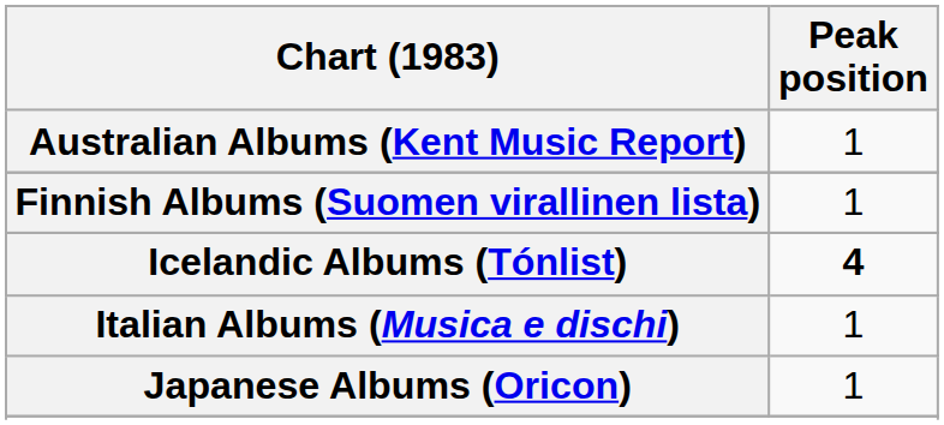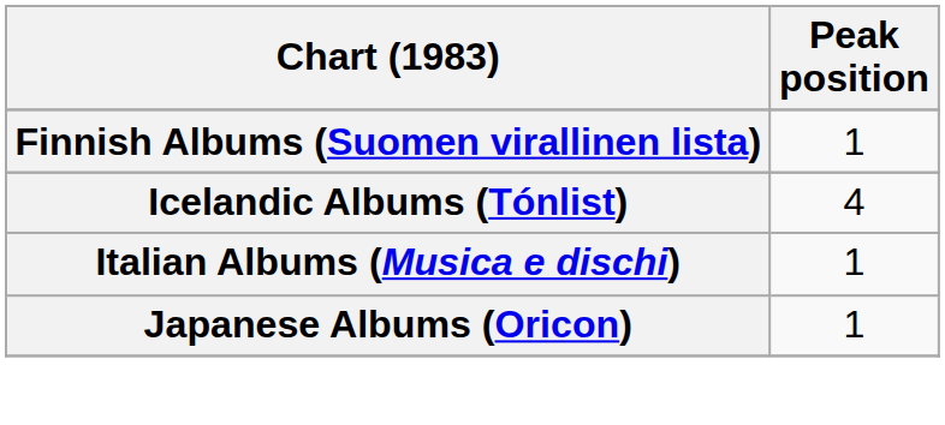- row: Australian Albums (Kent Music Report) | 1
Icelandic Albums (Tónlist) | Peak position: bold -> normal
